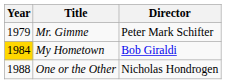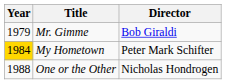Mr. Gimme | Director: Peter Mark Schifter -> Bob Giraldi
My Hometown | Director: Bob Giraldi -> Peter Mark Schifter
